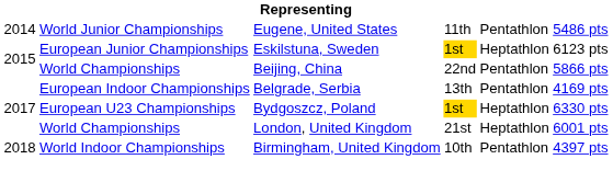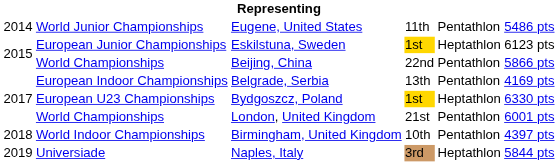London, United Kingdom | column 5: Heptathlon -> Pentathlon
+ row: 2019 | Universiade | Naples, Italy | 3rd | Heptathlon | 5844 pts
